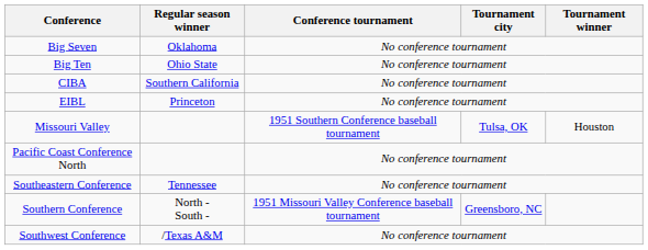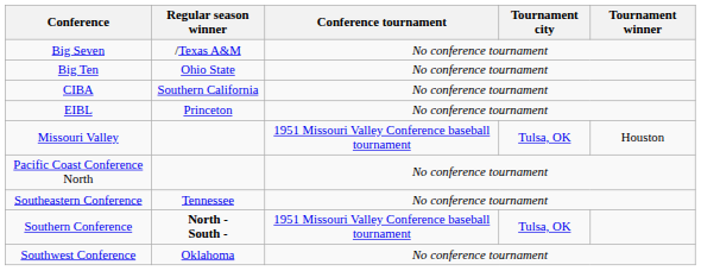Big Seven | Regular season winner: Oklahoma -> /Texas A&M
Missouri Valley | Conference tournament: 1951 Southern Conference baseball tournament -> 1951 Missouri Valley Conference baseball tournament
Southern Conference | Regular season winner: normal -> bold
Southern Conference | Tournament city: Greensboro, NC -> Tulsa, OK
Southwest Conference | Regular season winner: /Texas A&M -> Oklahoma
